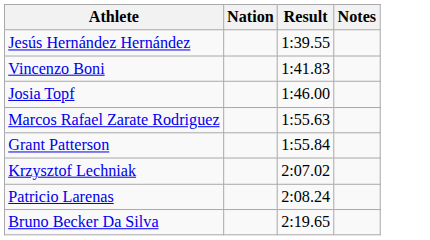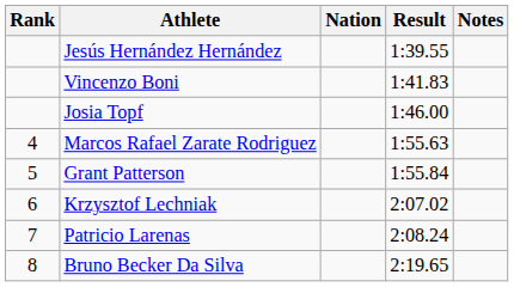+ column: Rank | 4 | 5 | 6 | 7 | 8
